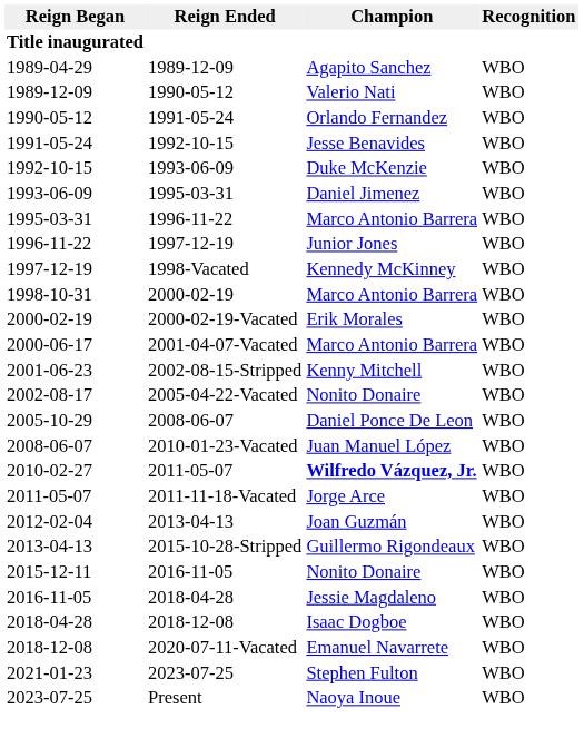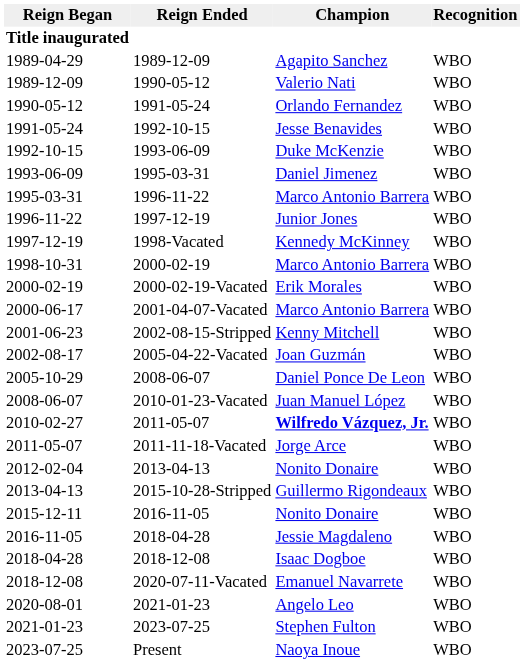2002-08-17 | Champion: Nonito Donaire -> Joan Guzmán
2012-02-04 | Champion: Joan Guzmán -> Nonito Donaire
+ row: 2020-08-01 | 2021-01-23 | Angelo Leo | WBO
